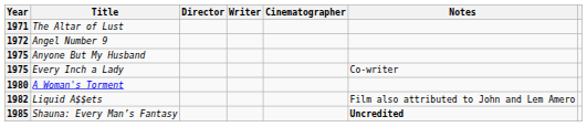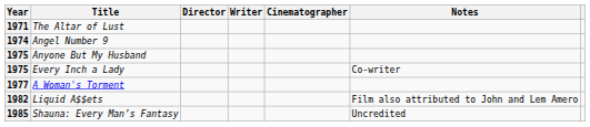Angel Number 9 | Year: 1972 -> 1974
A Woman's Torment | Year: 1980 -> 1977
Shauna: Every Man’s Fantasy | Notes: bold -> normal
